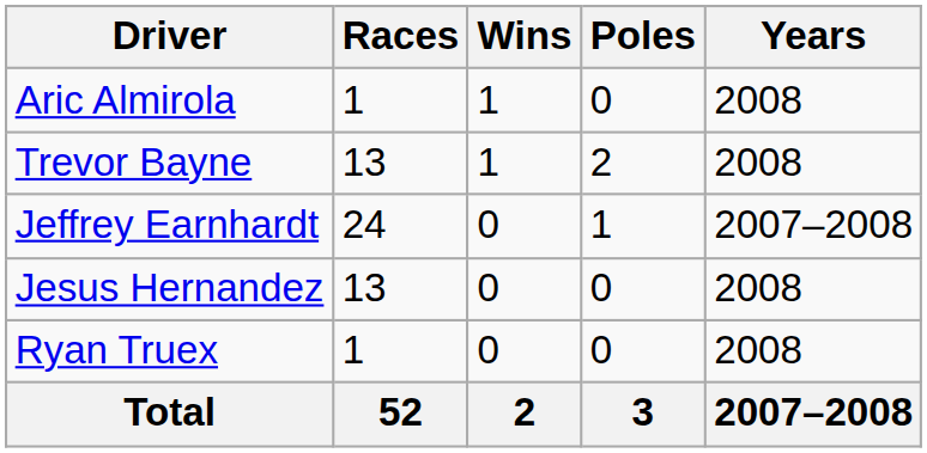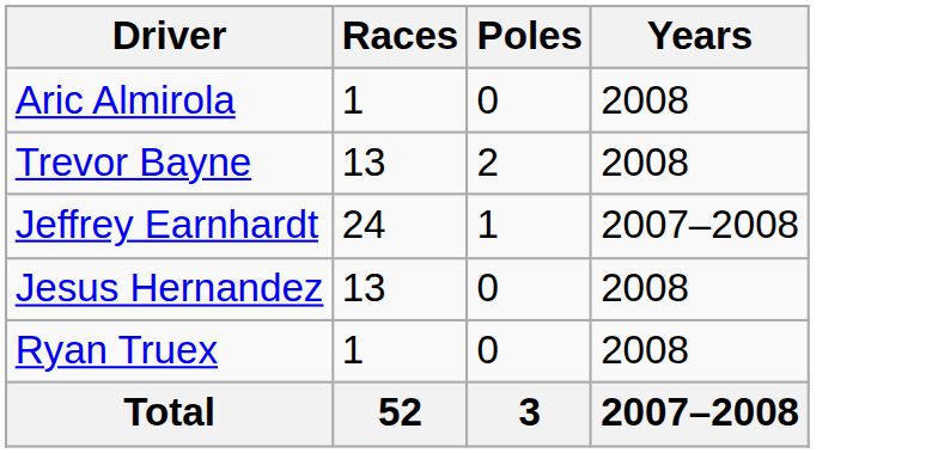- column: Wins | 1 | 1 | 0 | 0 | 0 | 2
